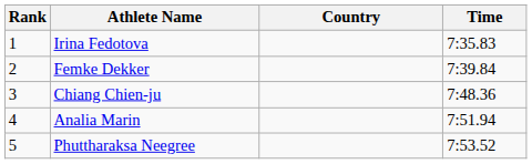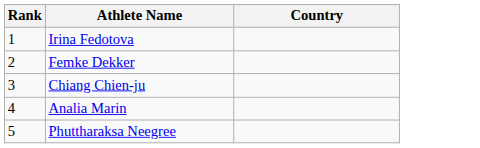- column: Time | 7:35.83 | 7:39.84 | 7:48.36 | 7:51.94 | 7:53.52
